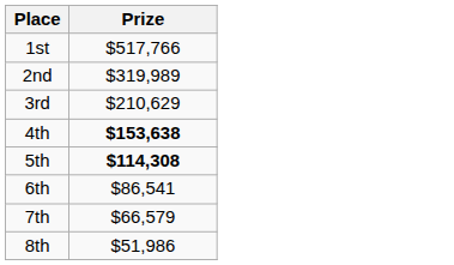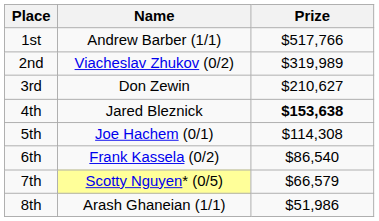+ column: Name | Andrew Barber (1/1) | Viacheslav Zhukov (0/2) | Don Zewin | Jared Bleznick | Joe Hachem (0/1) | Frank Kassela (0/2) | Scotty Nguyen* (0/5) | Arash Ghaneian (1/1)
3rd | Prize: $210,629 -> $210,627
5th | Prize: bold -> normal
6th | Prize: $86,541 -> $86,540
